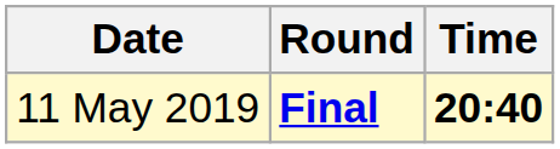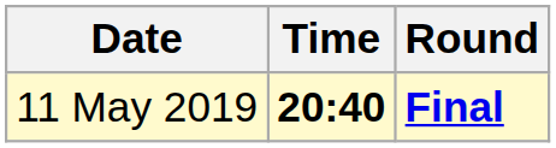columns swapped: Time <-> Round
